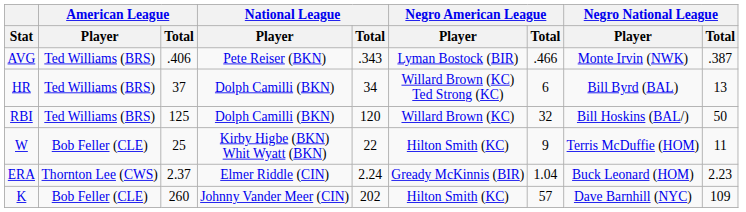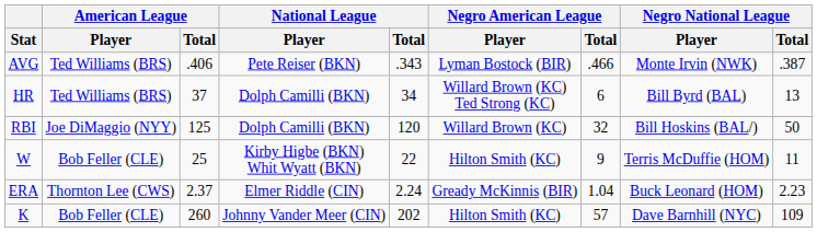RBI | American League / Player: Ted Williams (BRS) -> Joe DiMaggio (NYY)
